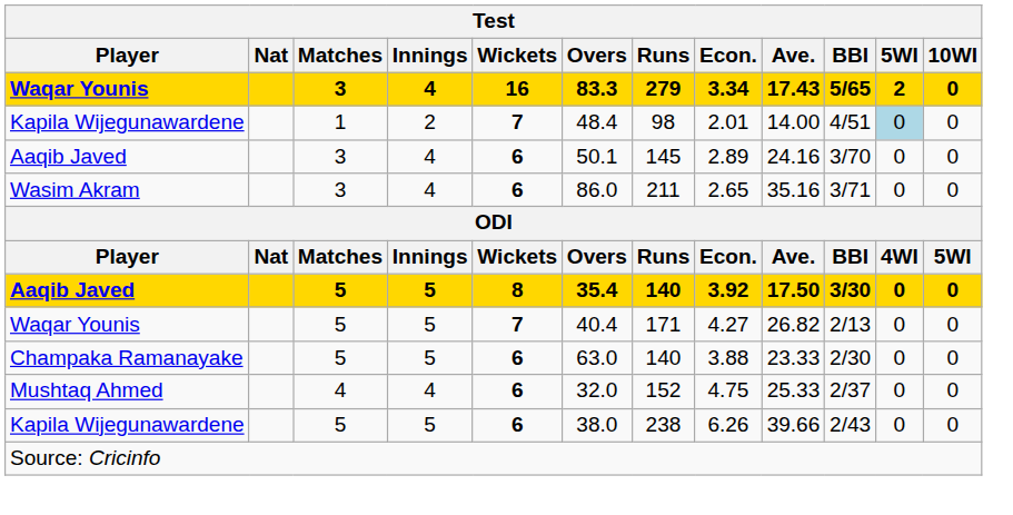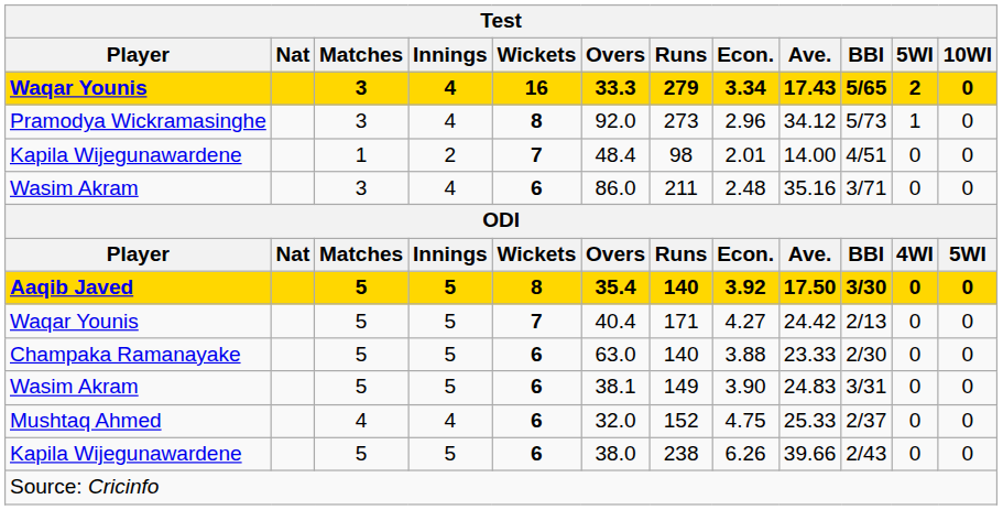Waqar Younis / 3 | Overs: 83.3 -> 33.3
+ row: Pramodya Wickramasinghe | 3 | 4 | 8 | 92.0 | 273 | 2.96 | 34.12 | 5/73 | 1 | 0
Kapila Wijegunawardene / 1 | 5WI: lightblue background -> no background
- row: Aaqib Javed | 3 | 4 | 6 | 50.1 | 145 | 2.89 | 24.16 | 3/70 | 0 | 0
Wasim Akram / 3 | Econ.: 2.65 -> 2.48
Waqar Younis / 5 | Ave.: 26.82 -> 24.42
+ row: Wasim Akram | 5 | 5 | 6 | 38.1 | 149 | 3.90 | 24.83 | 3/31 | 0 | 0
